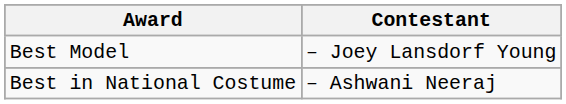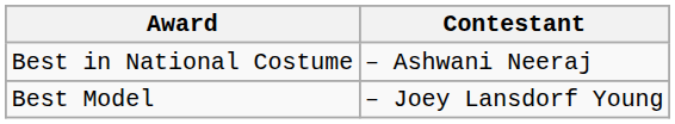rows swapped: Best in National Costume <-> Best Model
